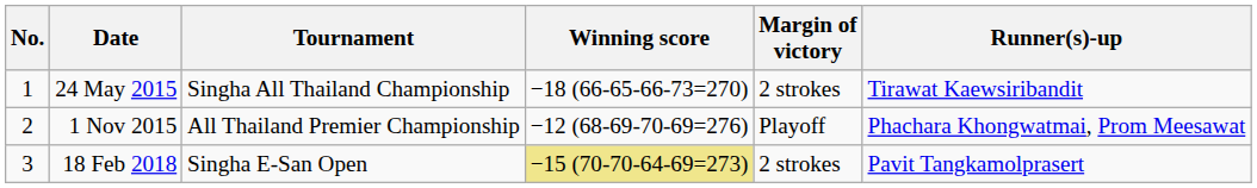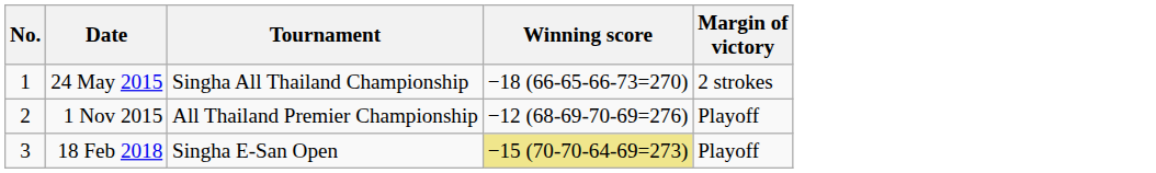- column: Runner(s)-up | Tirawat Kaewsiribandit | Phachara Khongwatmai, Prom Meesawat | Pavit Tangkamolprasert
18 Feb 2018 | Margin of victory: 2 strokes -> Playoff
